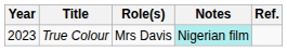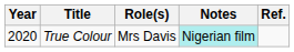True Colour | Year: 2023 -> 2020
